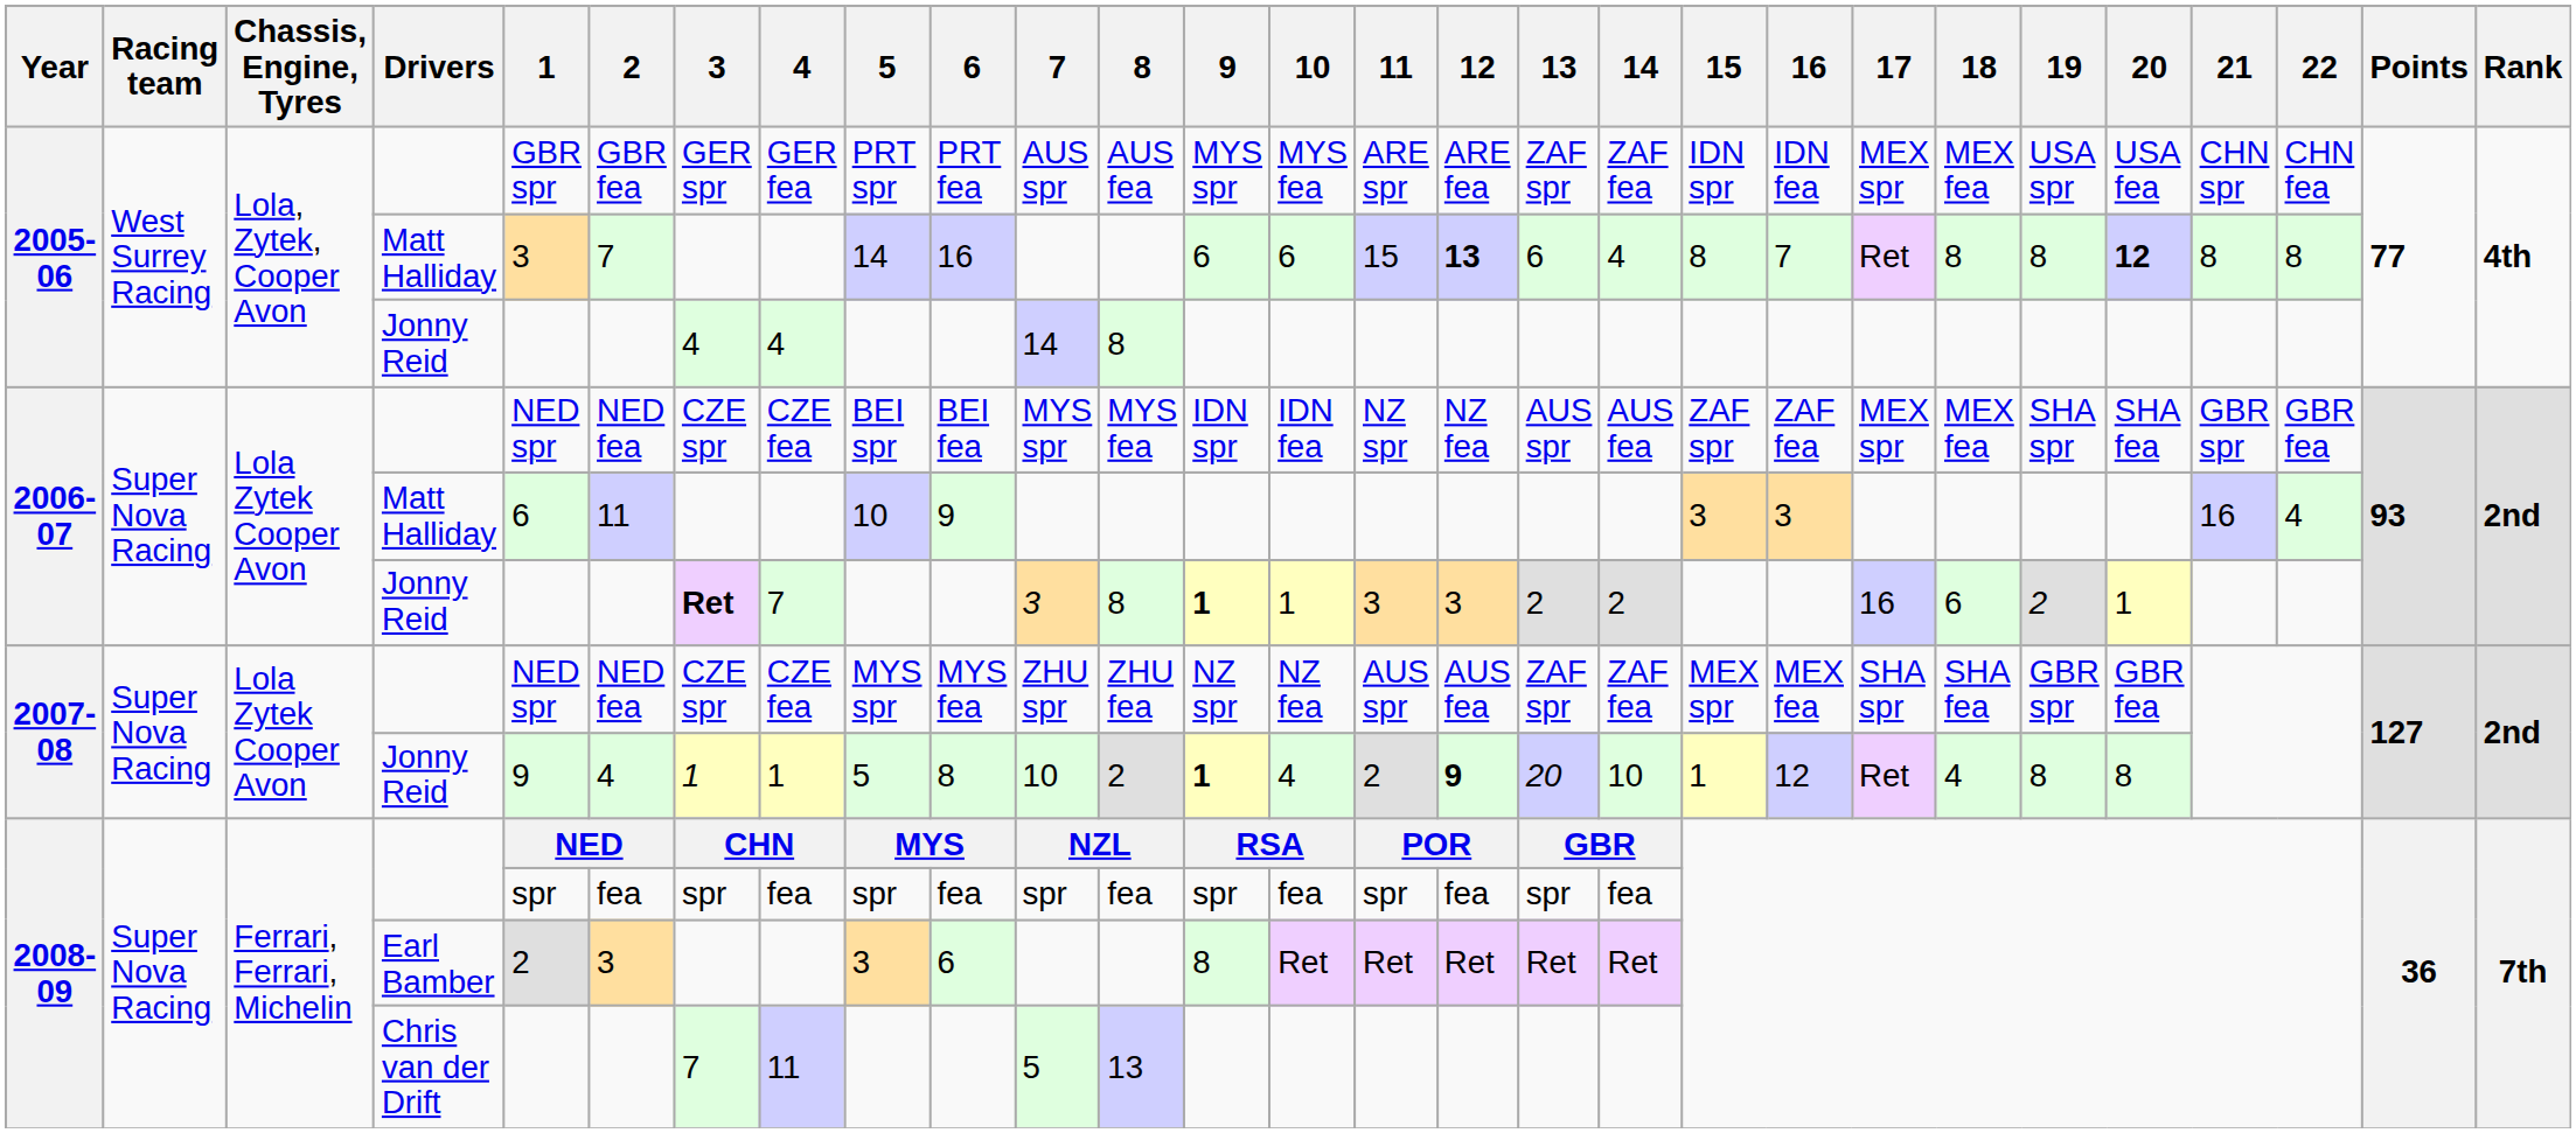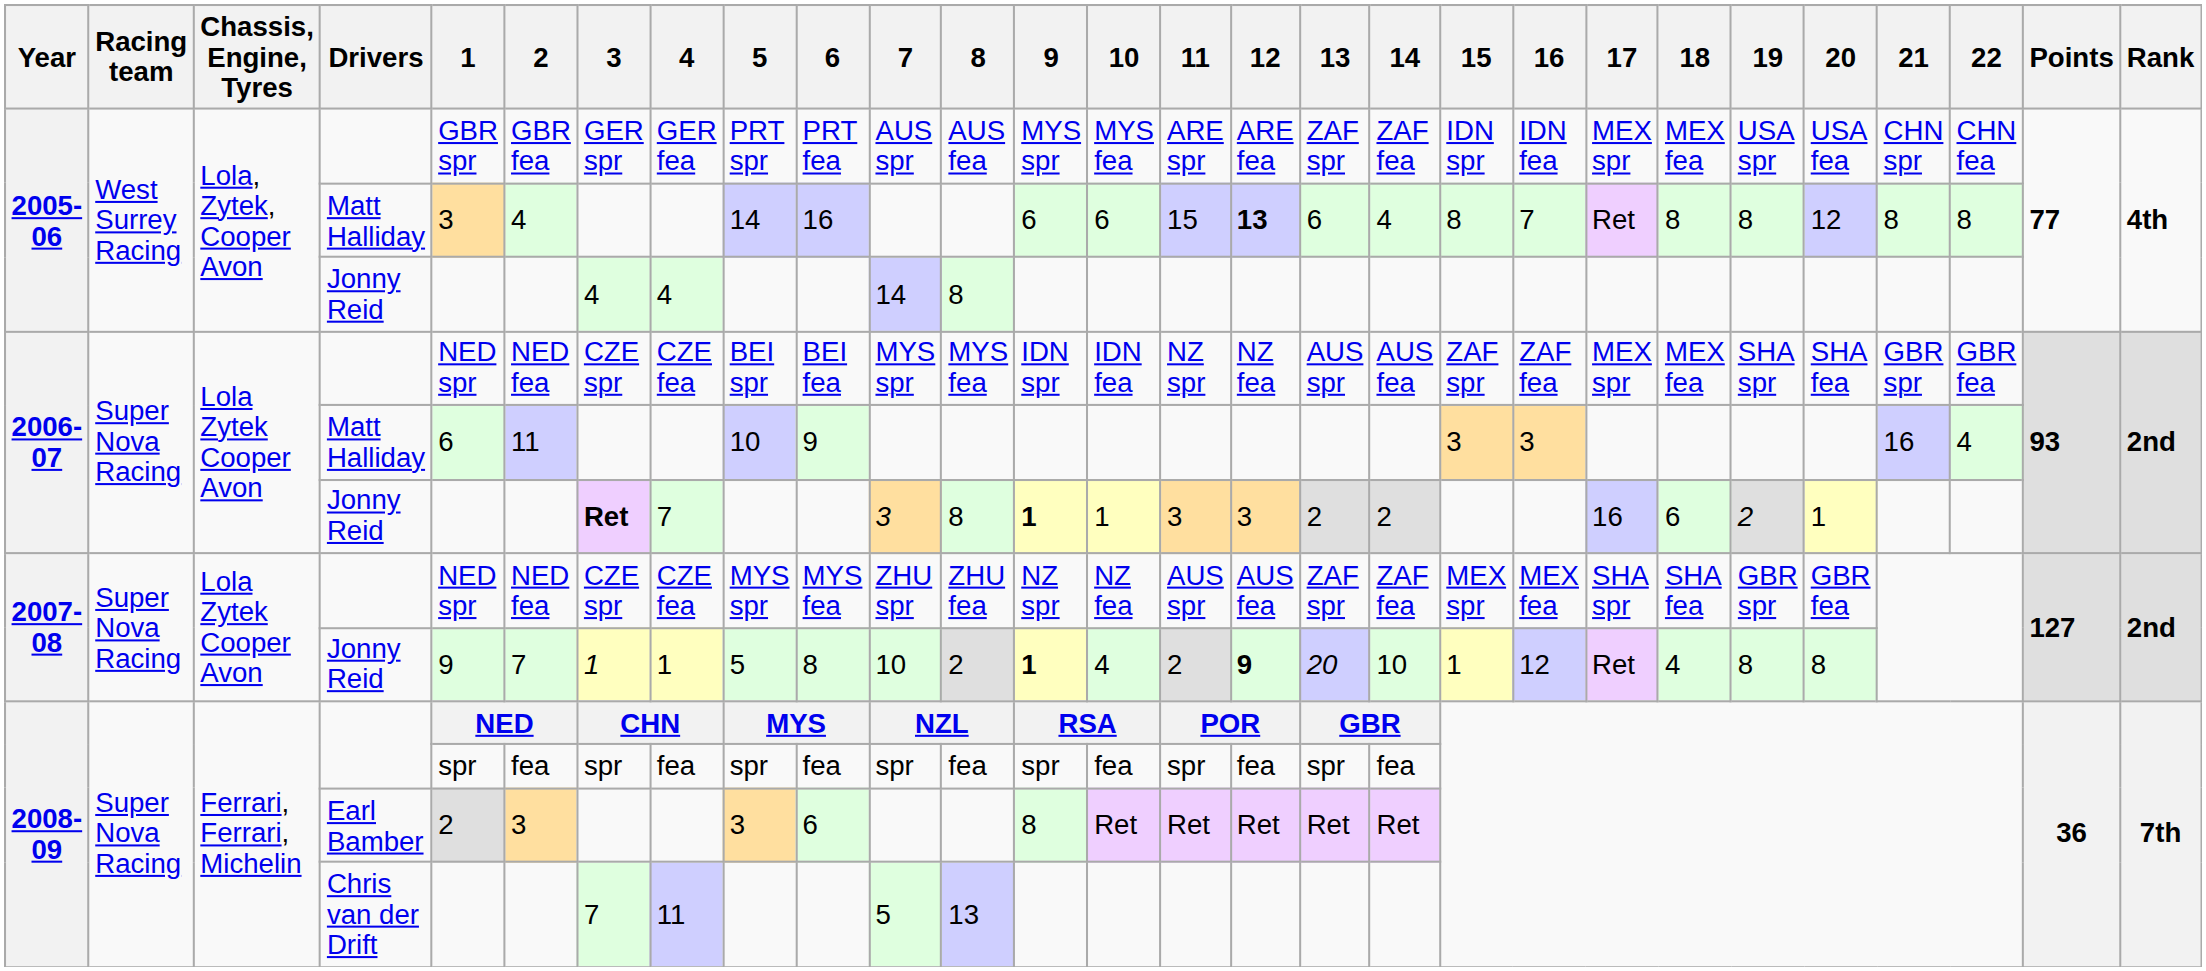2005-06 / Matt Halliday | 2: 7 -> 4
2005-06 / Matt Halliday | 20: bold -> normal
2007-08 / Jonny Reid | 2: 4 -> 7
